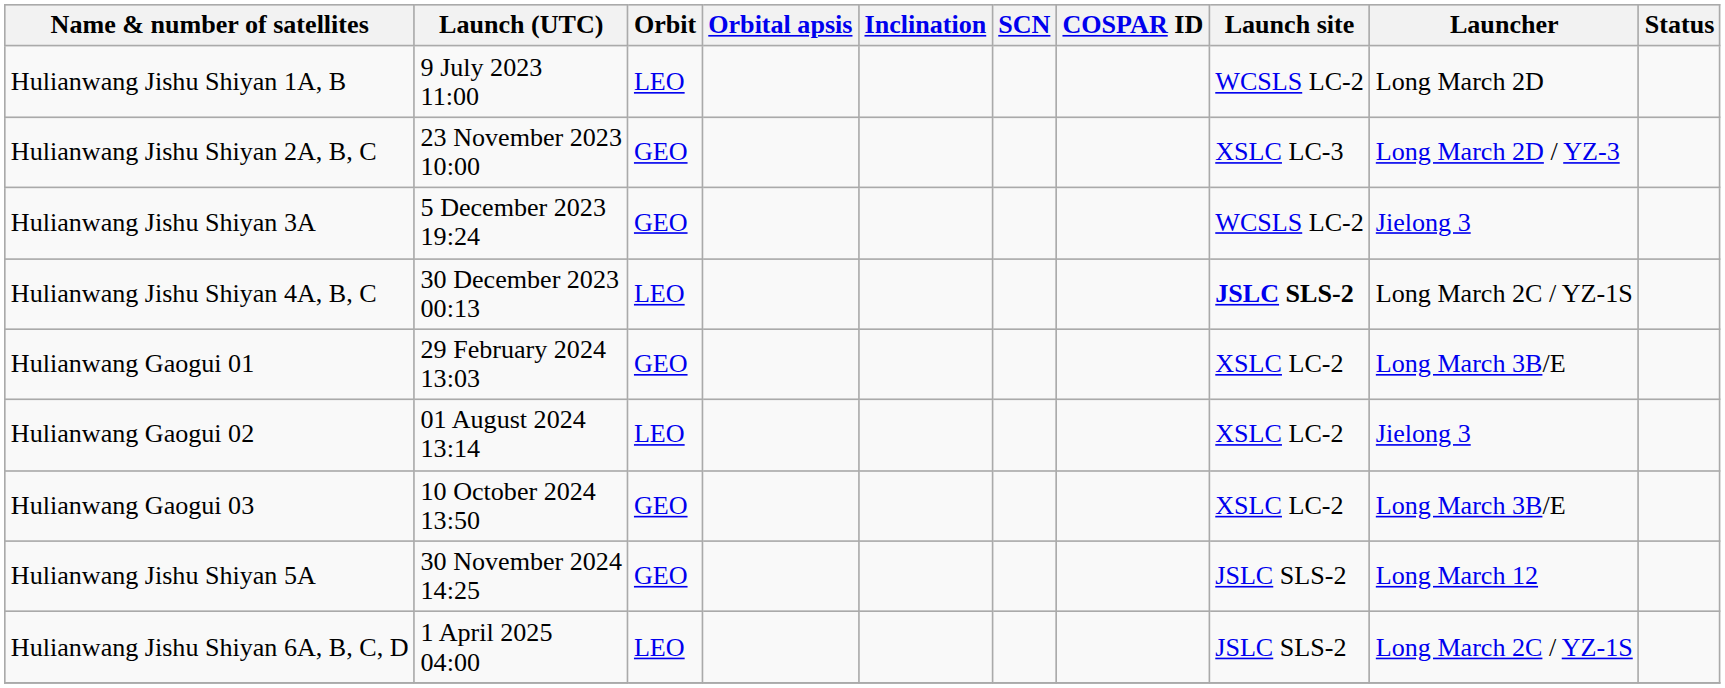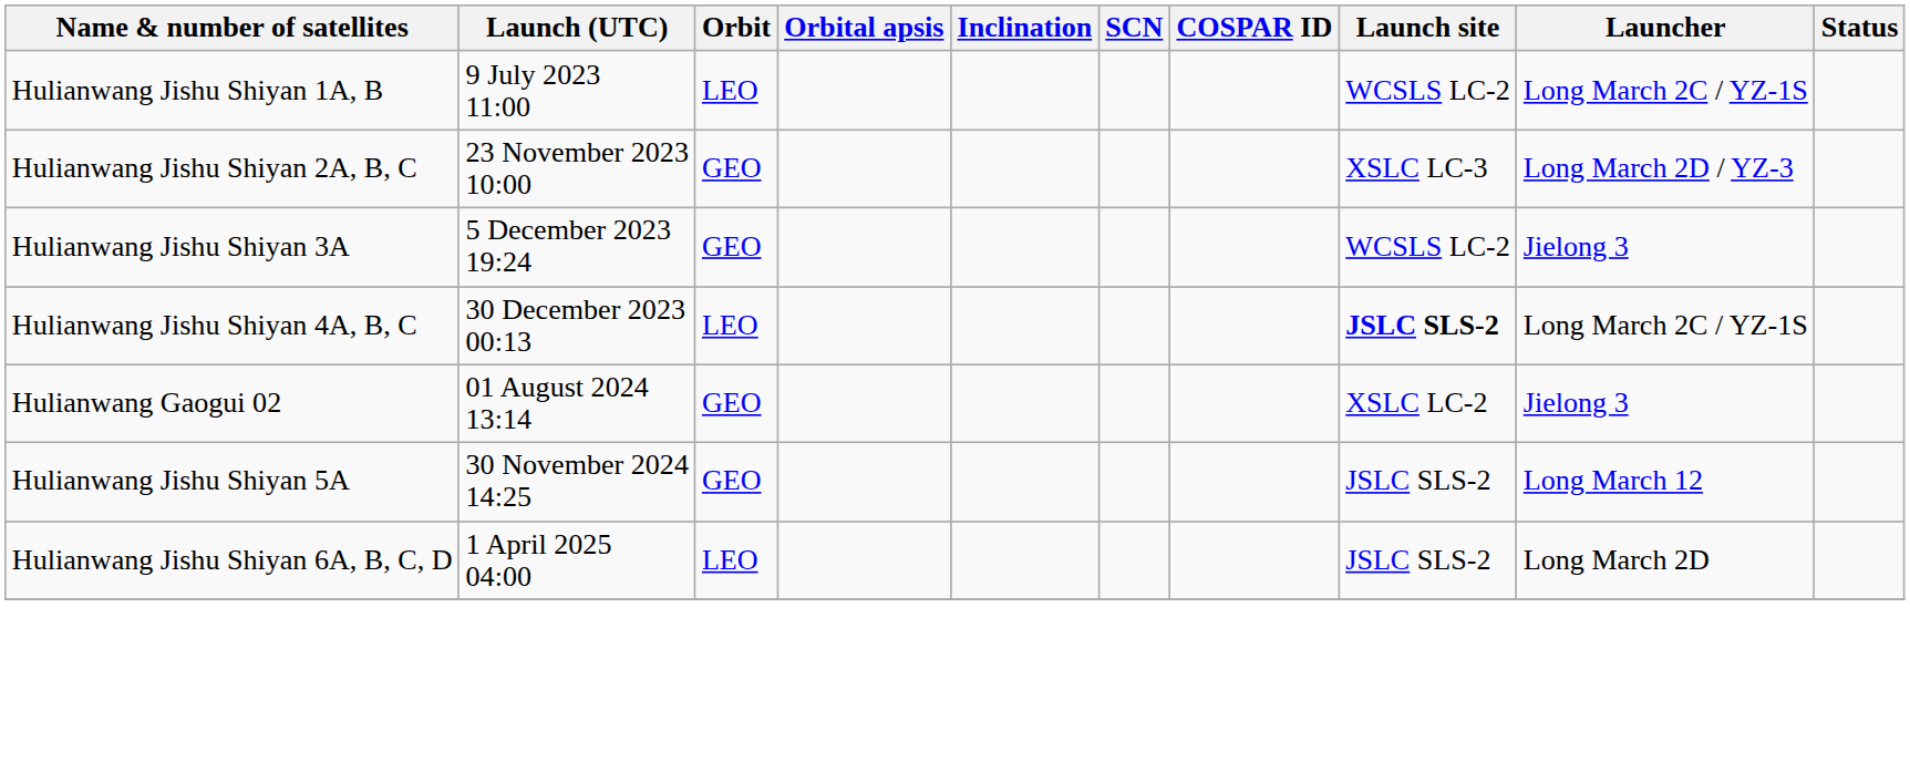Hulianwang Jishu Shiyan 1A, B | Launcher: Long March 2D -> Long March 2C / YZ-1S
- row: Hulianwang Gaogui 01 | 29 February 2024 13:03 | GEO | XSLC LC-2 | Long March 3B/E
Hulianwang Gaogui 02 | Orbit: LEO -> GEO
- row: Hulianwang Gaogui 03 | 10 October 2024 13:50 | GEO | XSLC LC-2 | Long March 3B/E
Hulianwang Jishu Shiyan 6A, B, C, D | Launcher: Long March 2C / YZ-1S -> Long March 2D
